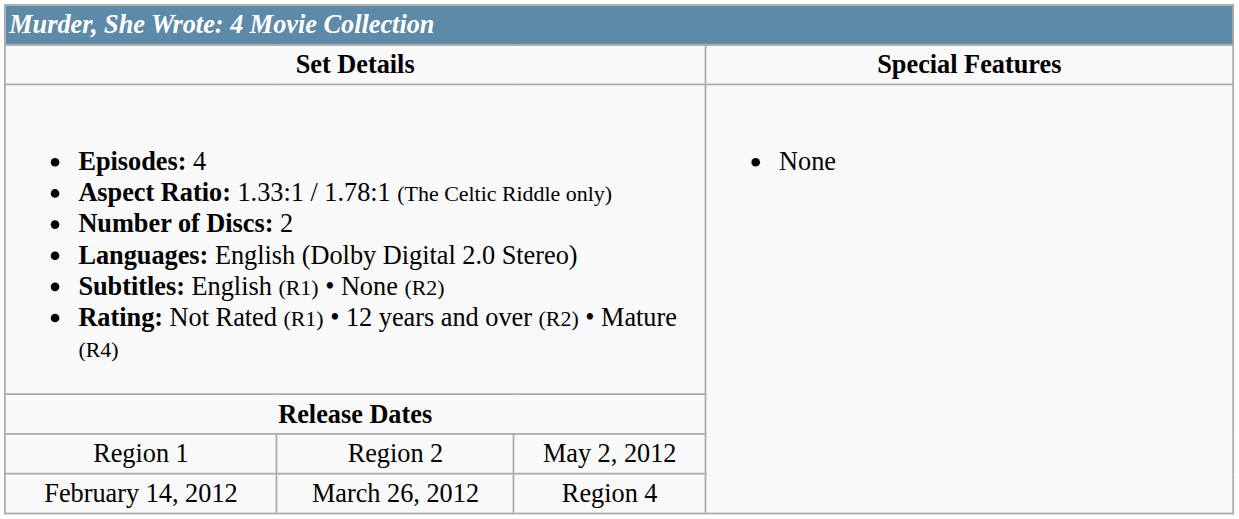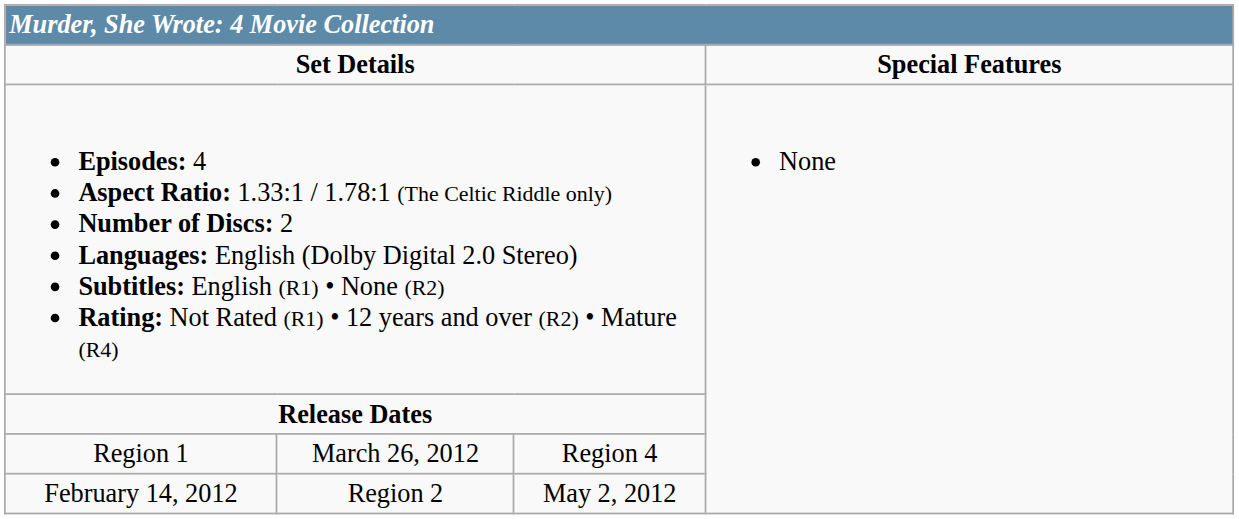Region 1 | column 2: Region 2 -> March 26, 2012
Region 1 | column 3: May 2, 2012 -> Region 4
February 14, 2012 | column 2: March 26, 2012 -> Region 2
February 14, 2012 | column 3: Region 4 -> May 2, 2012
